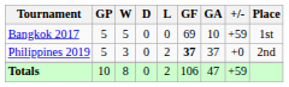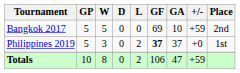Bangkok 2017 | Place: 1st -> 2nd
Philippines 2019 | Place: 2nd -> 1st
